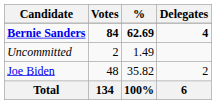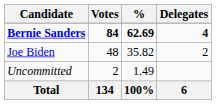rows swapped: Joe Biden <-> Uncommitted
